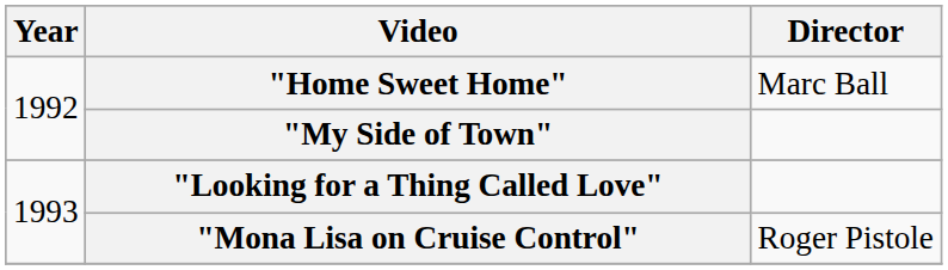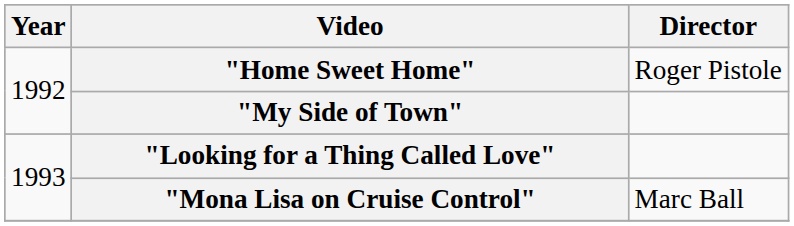"Home Sweet Home" | Director: Marc Ball -> Roger Pistole
"Mona Lisa on Cruise Control" | Director: Roger Pistole -> Marc Ball
